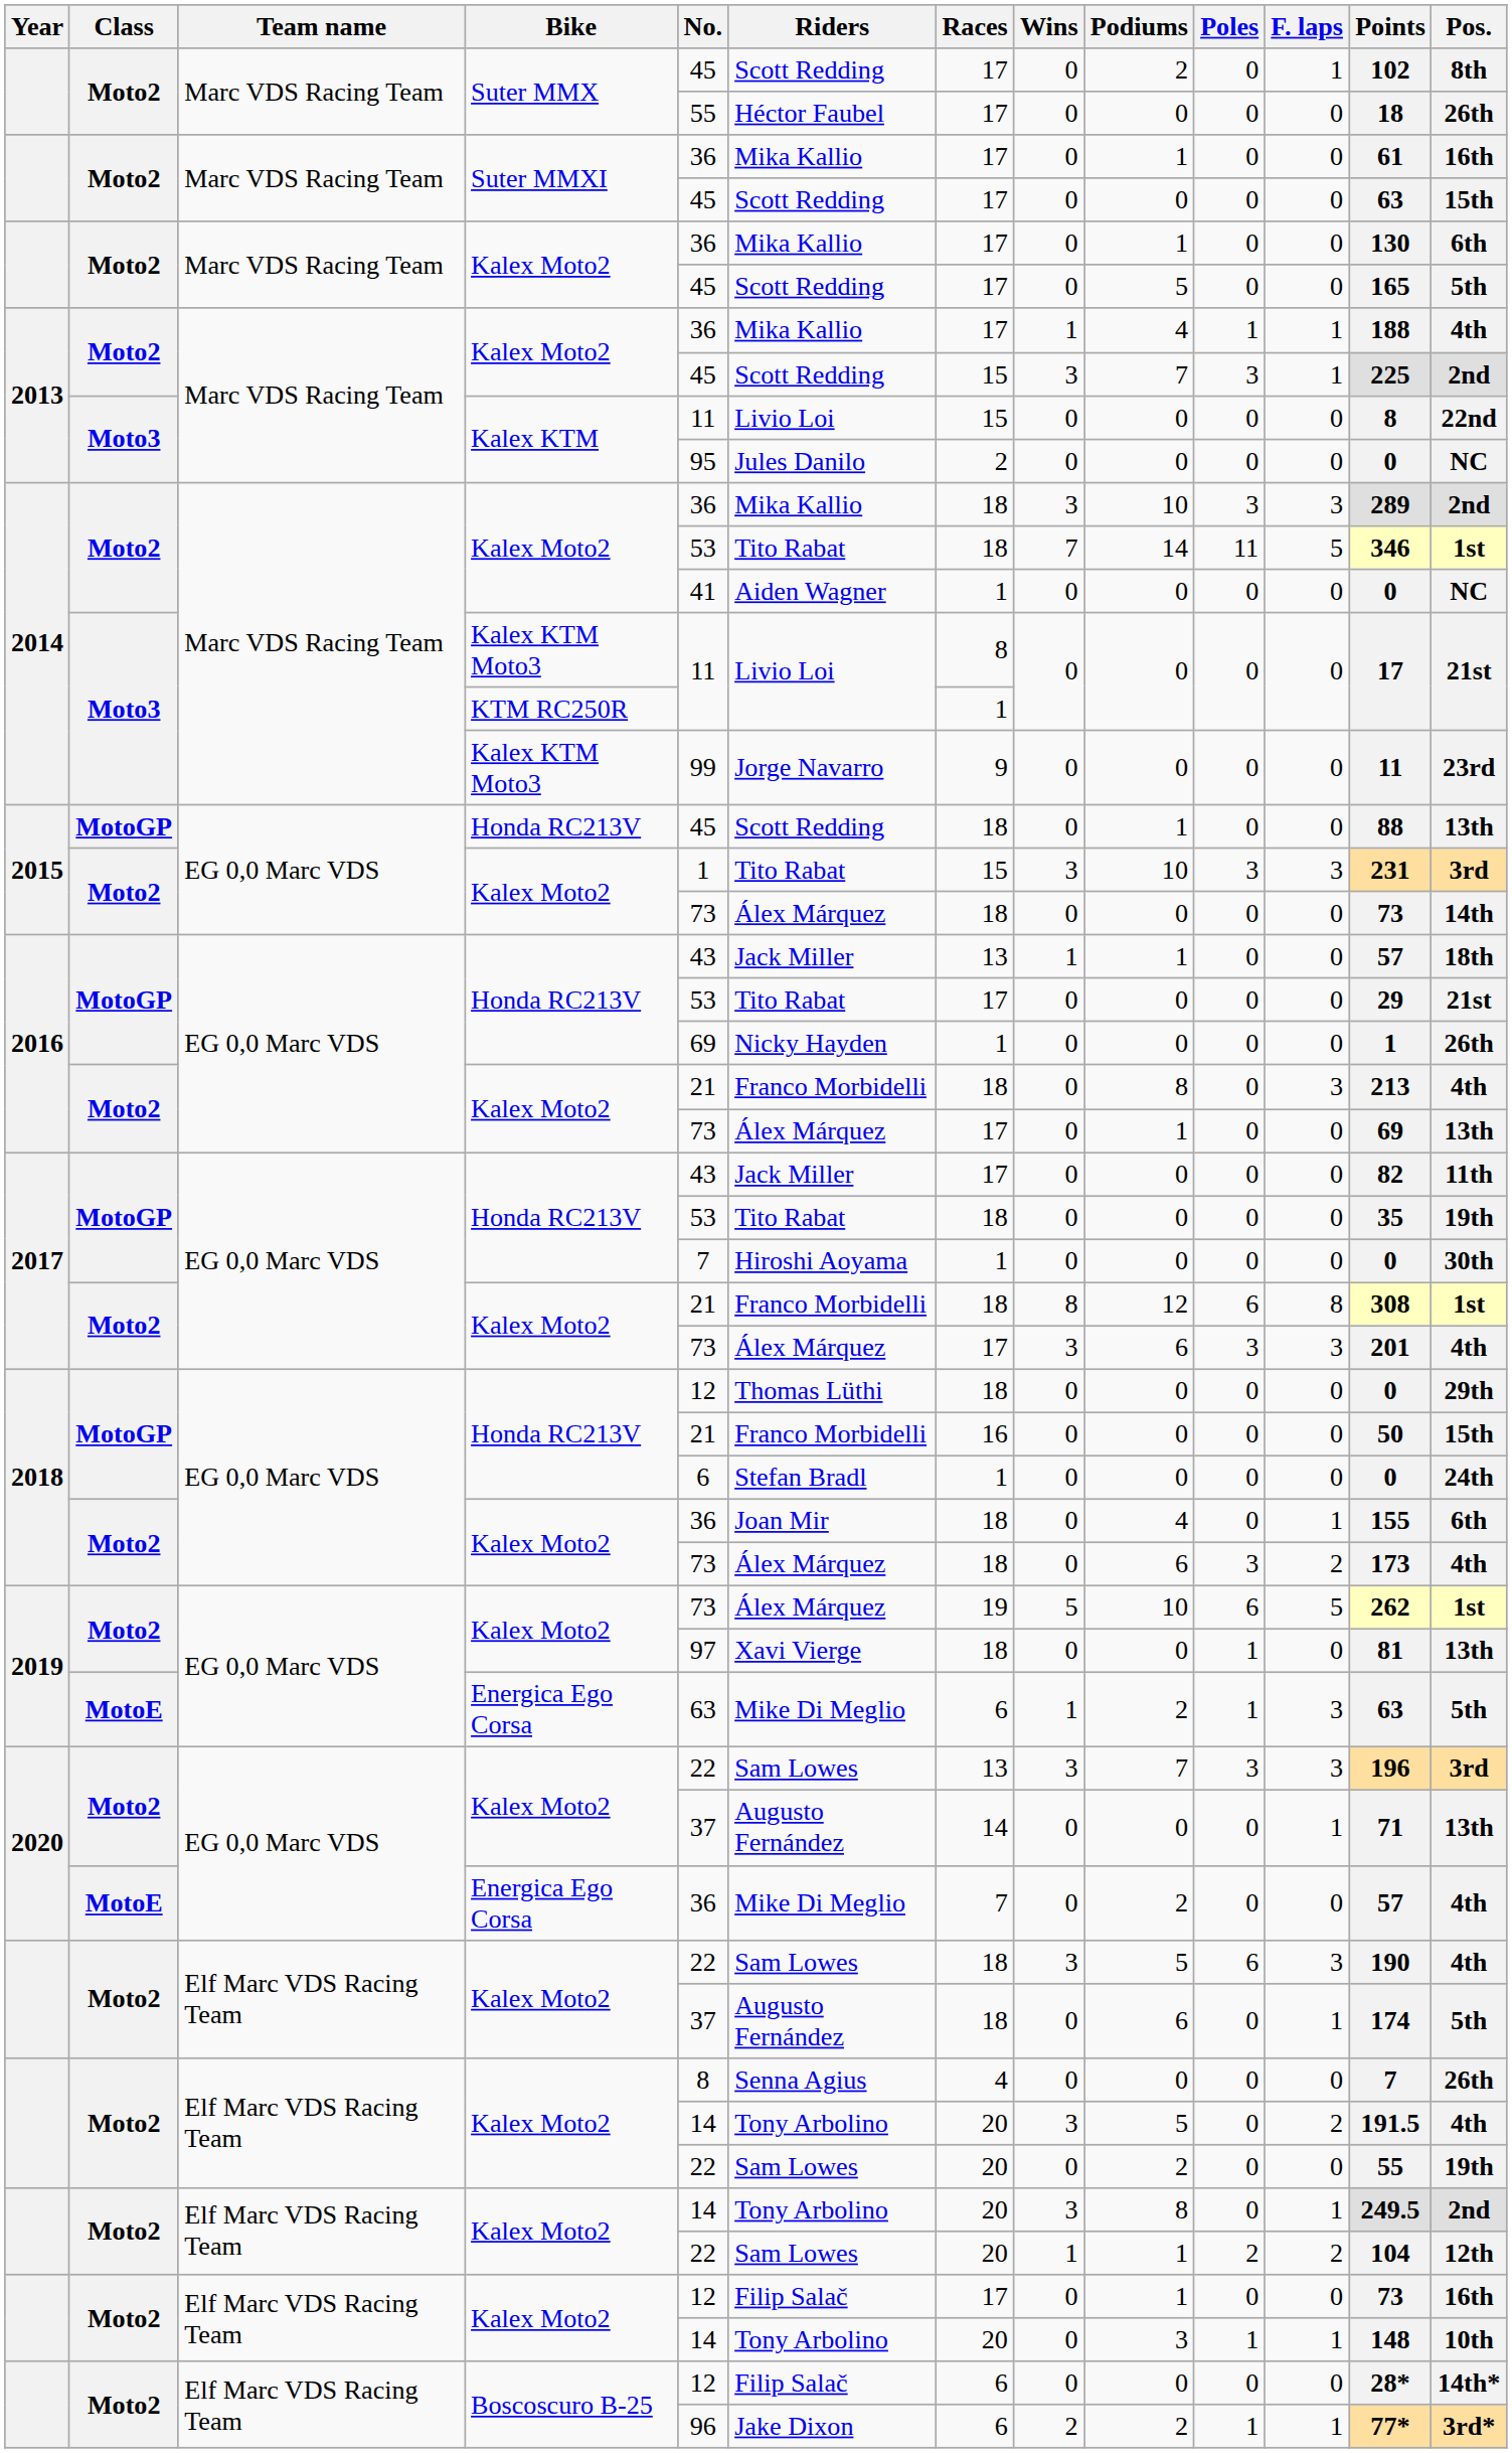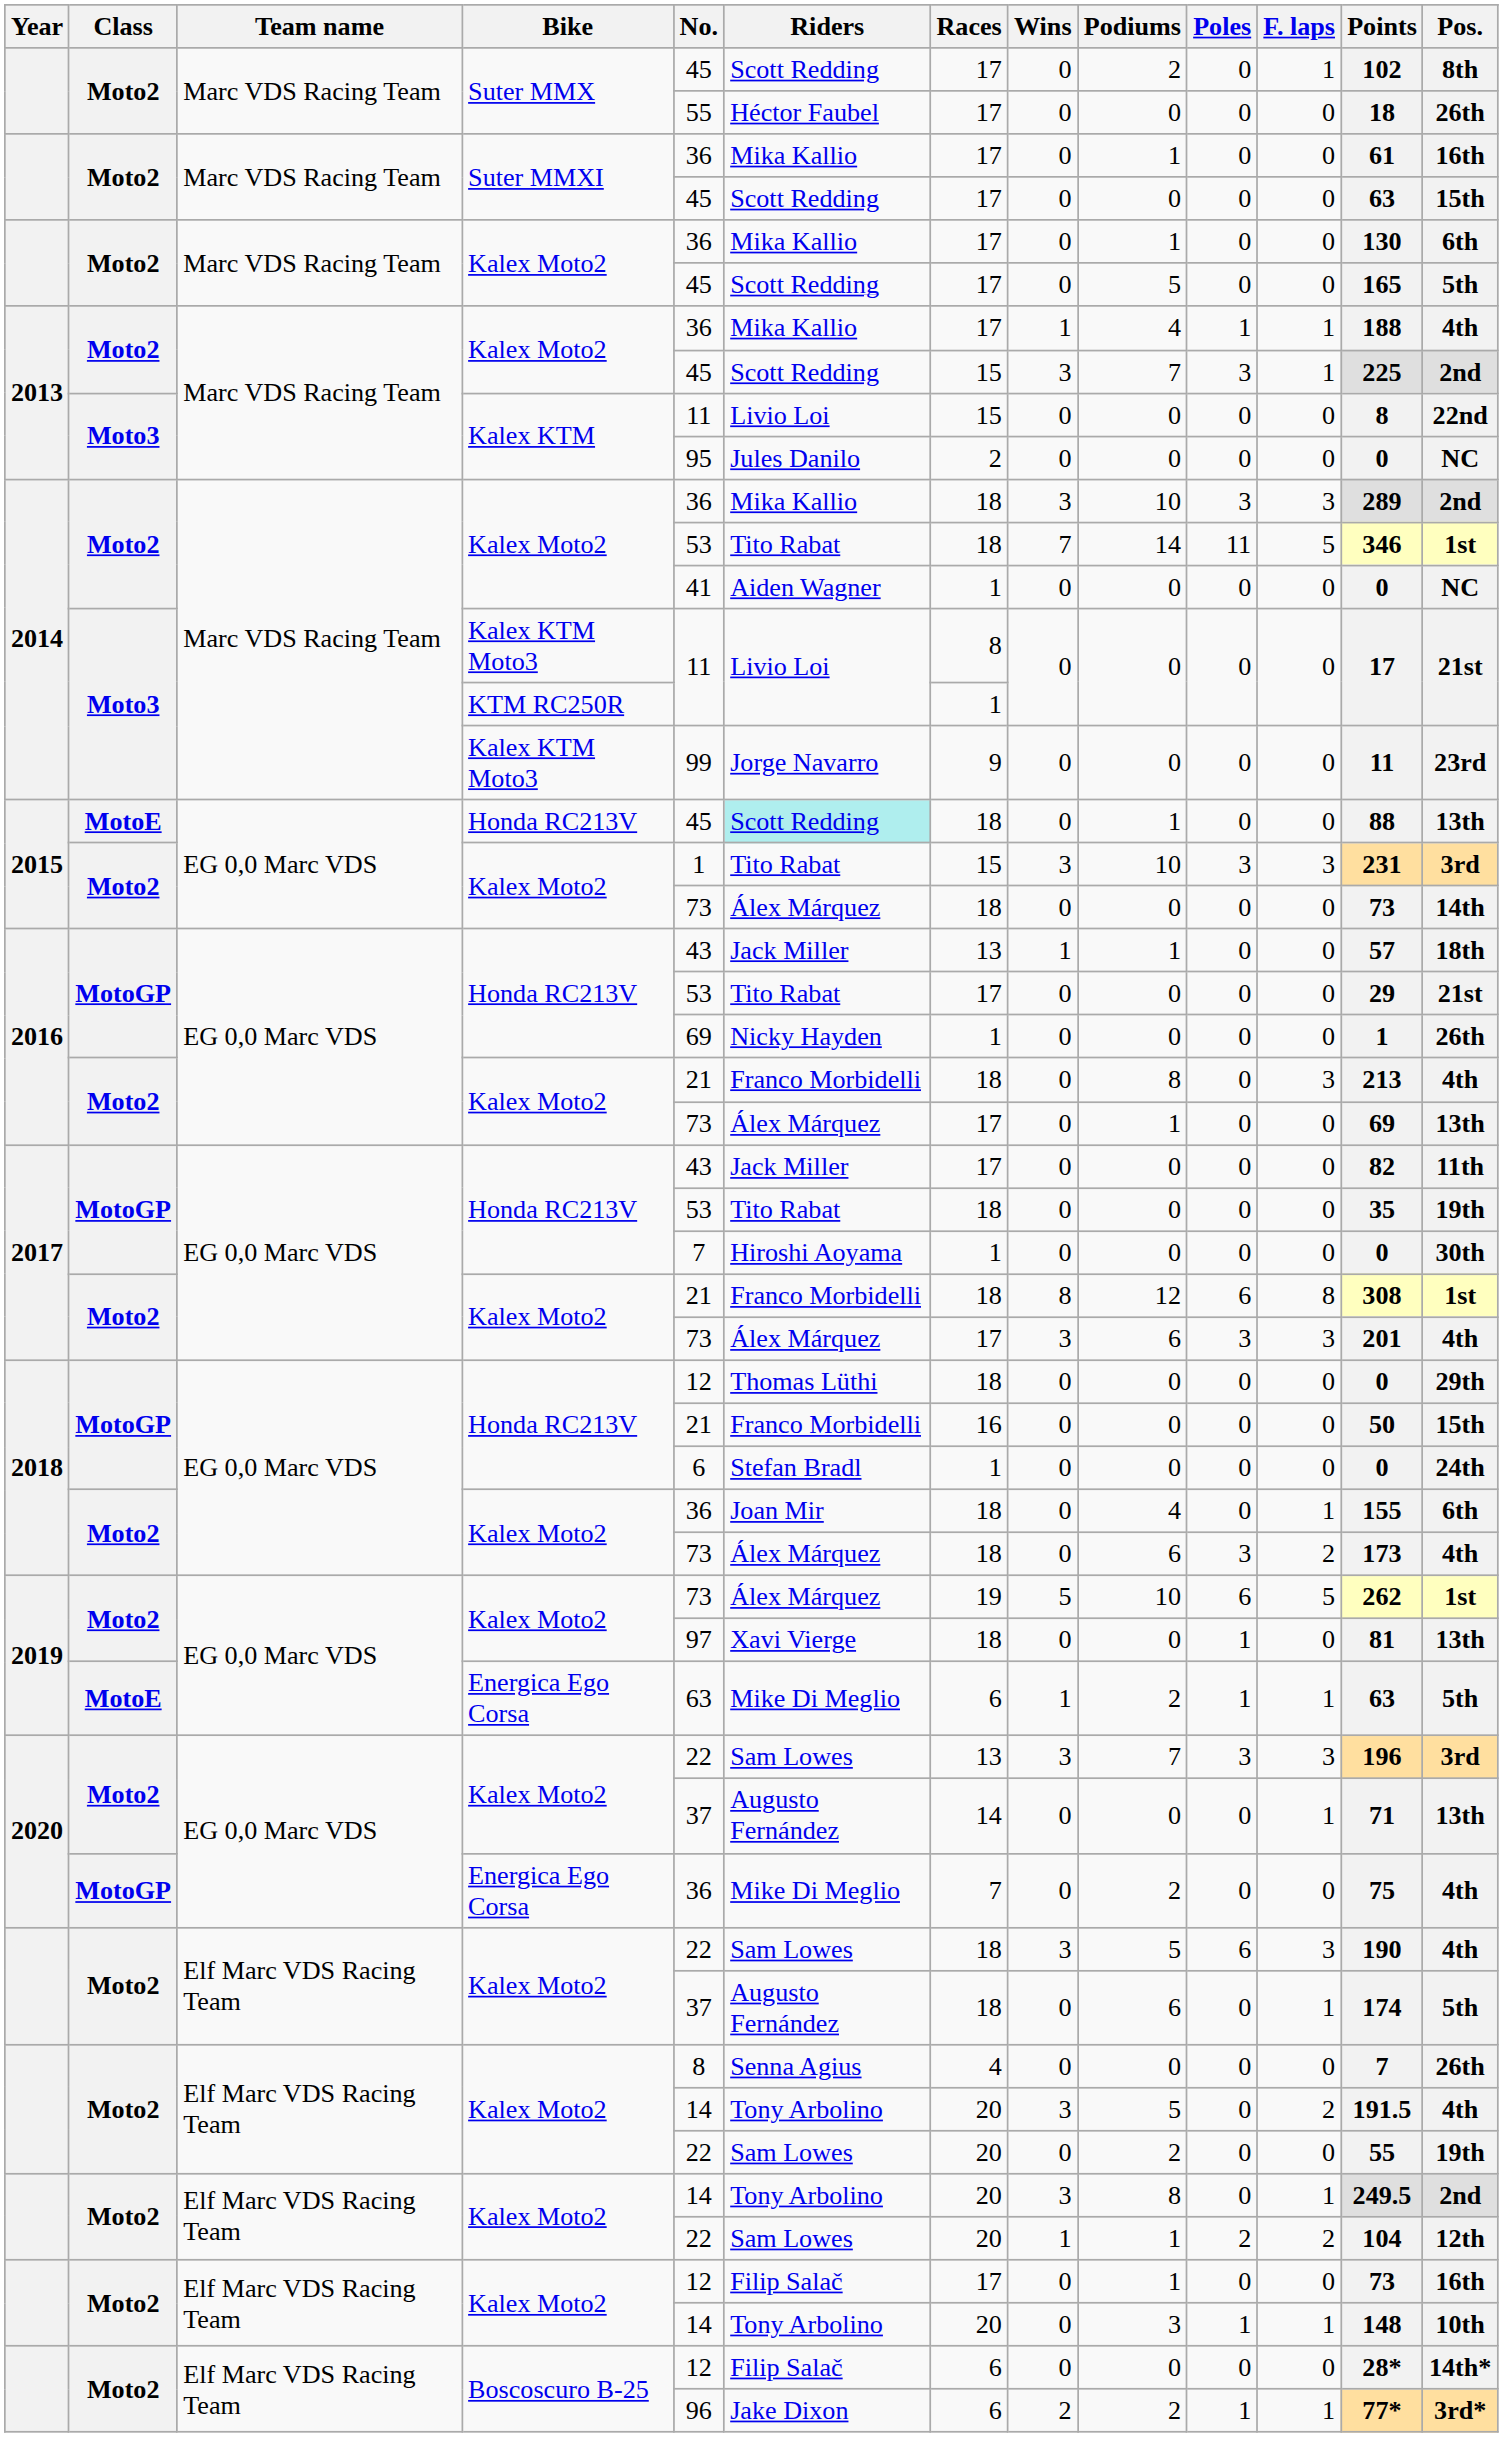2015 / Honda RC213V | Class: MotoGP -> MotoE
2015 / Honda RC213V | Riders: no background -> paleturquoise background
2019 / Energica Ego Corsa | F. laps: 3 -> 1
2020 / Energica Ego Corsa | Class: MotoE -> MotoGP
2020 / Energica Ego Corsa | Points: 57 -> 75
